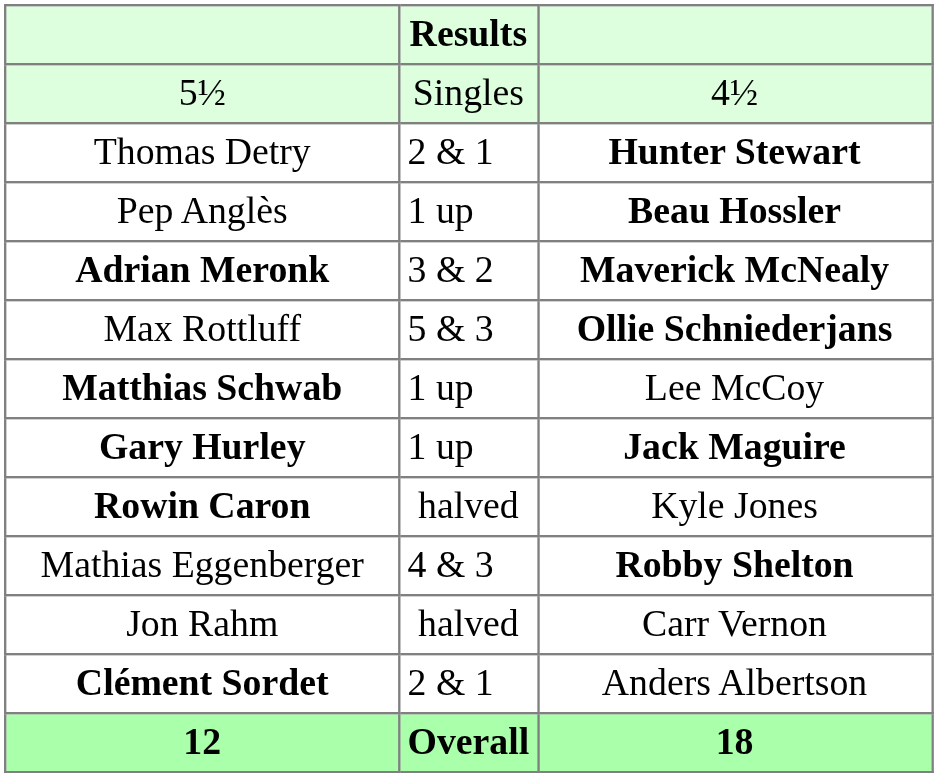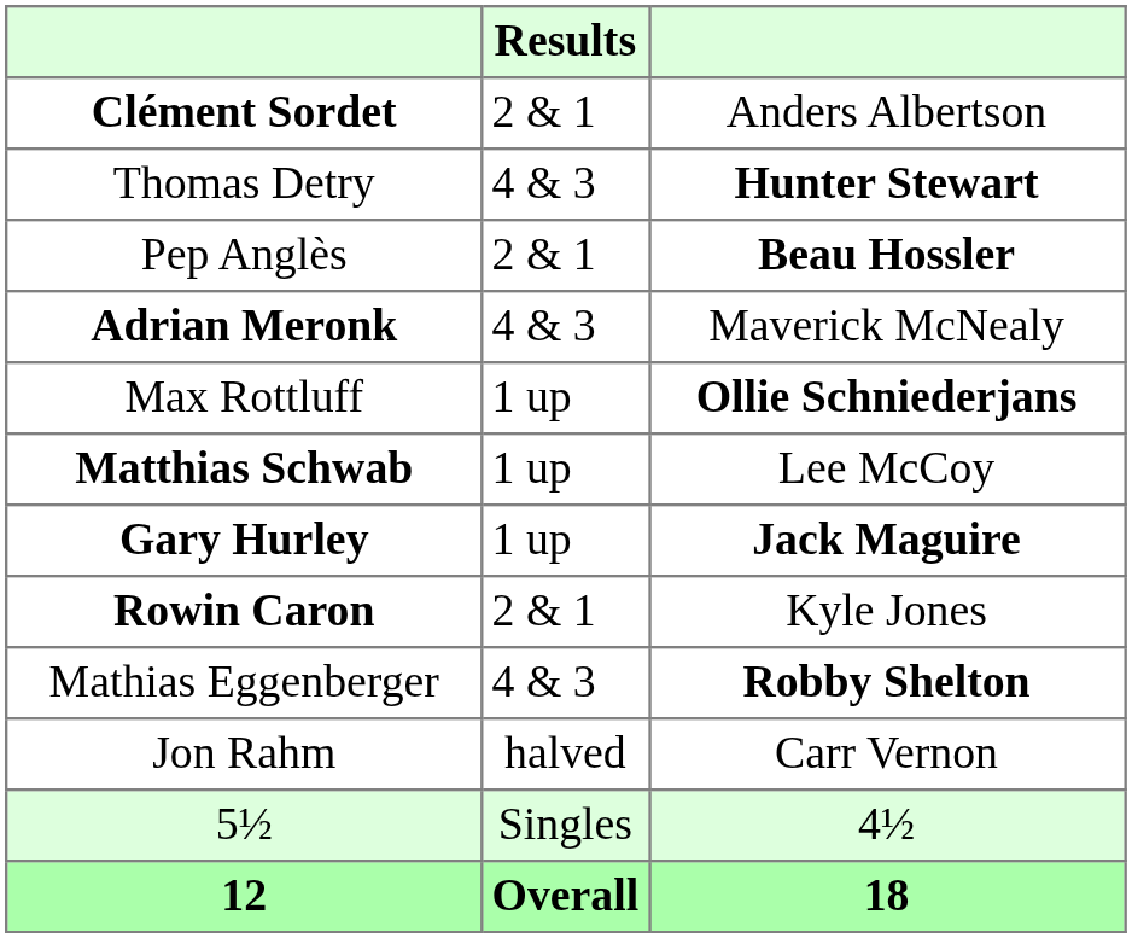rows swapped: Clément Sordet <-> 5½
Thomas Detry | Results: 2 & 1 -> 4 & 3
Pep Anglès | Results: 1 up -> 2 & 1
Adrian Meronk | Results: 3 & 2 -> 4 & 3
Adrian Meronk | column 3: bold -> normal
Max Rottluff | Results: 5 & 3 -> 1 up
Rowin Caron | Results: halved -> 2 & 1
